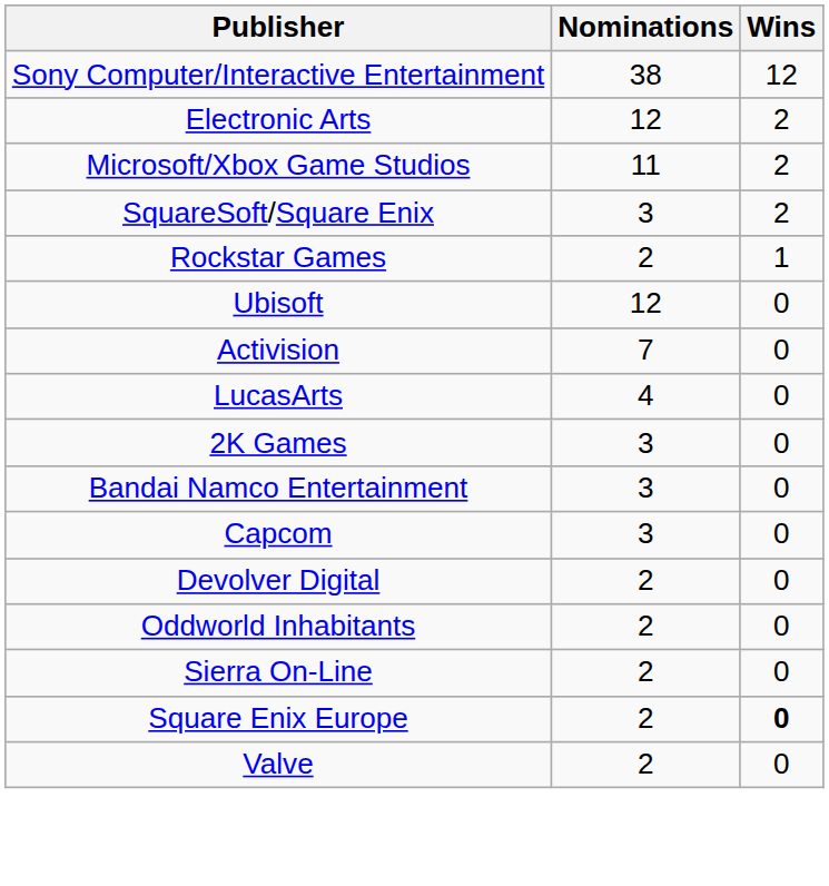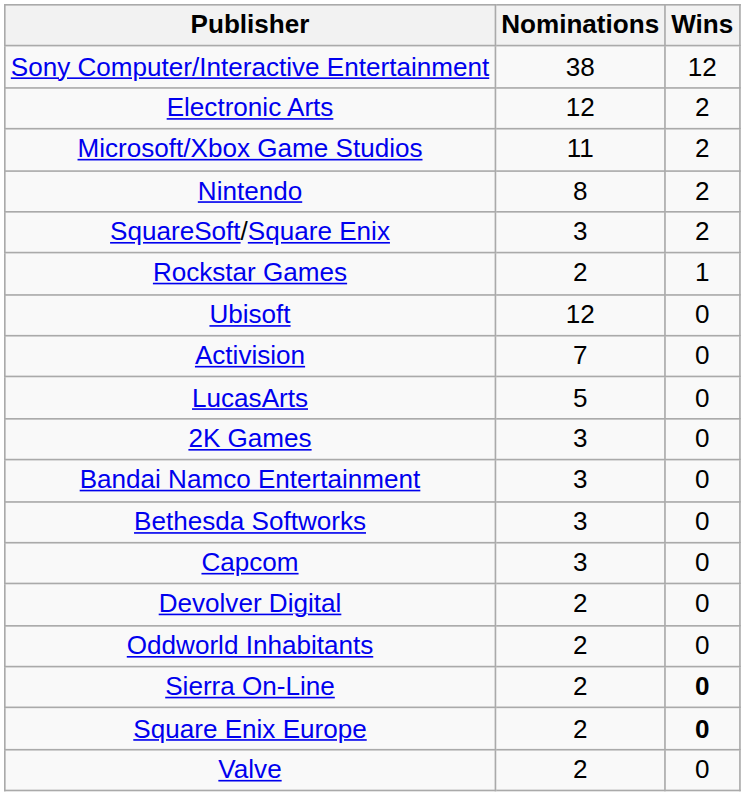+ row: Nintendo | 8 | 2
LucasArts | Nominations: 4 -> 5
+ row: Bethesda Softworks | 3 | 0
Sierra On-Line | Wins: normal -> bold
